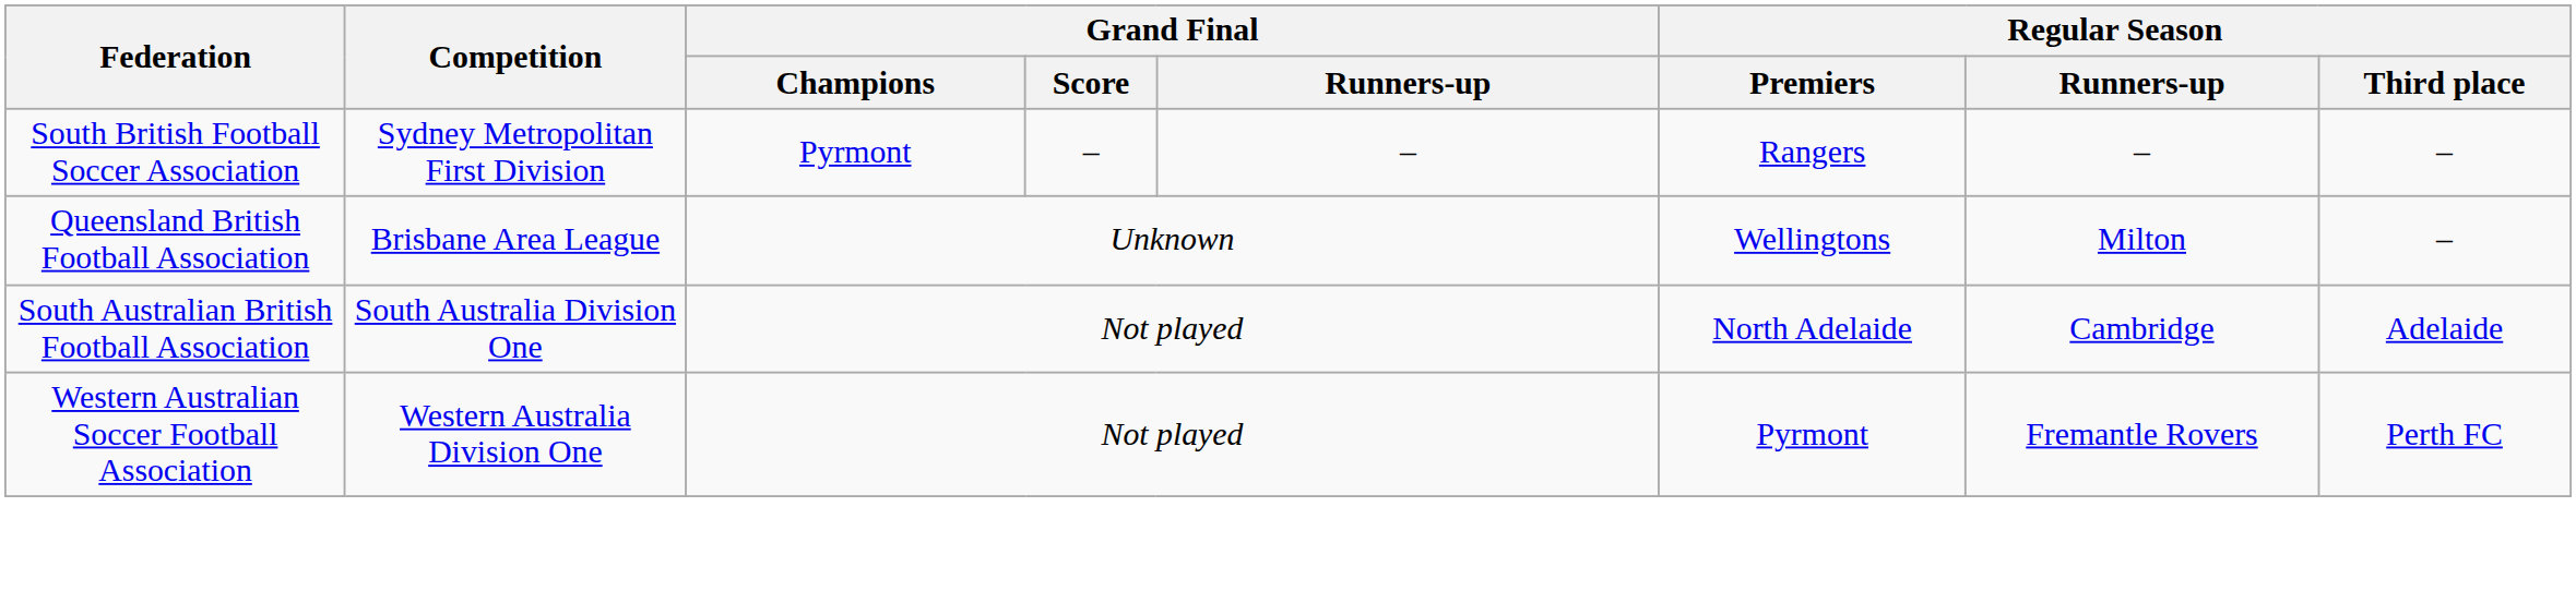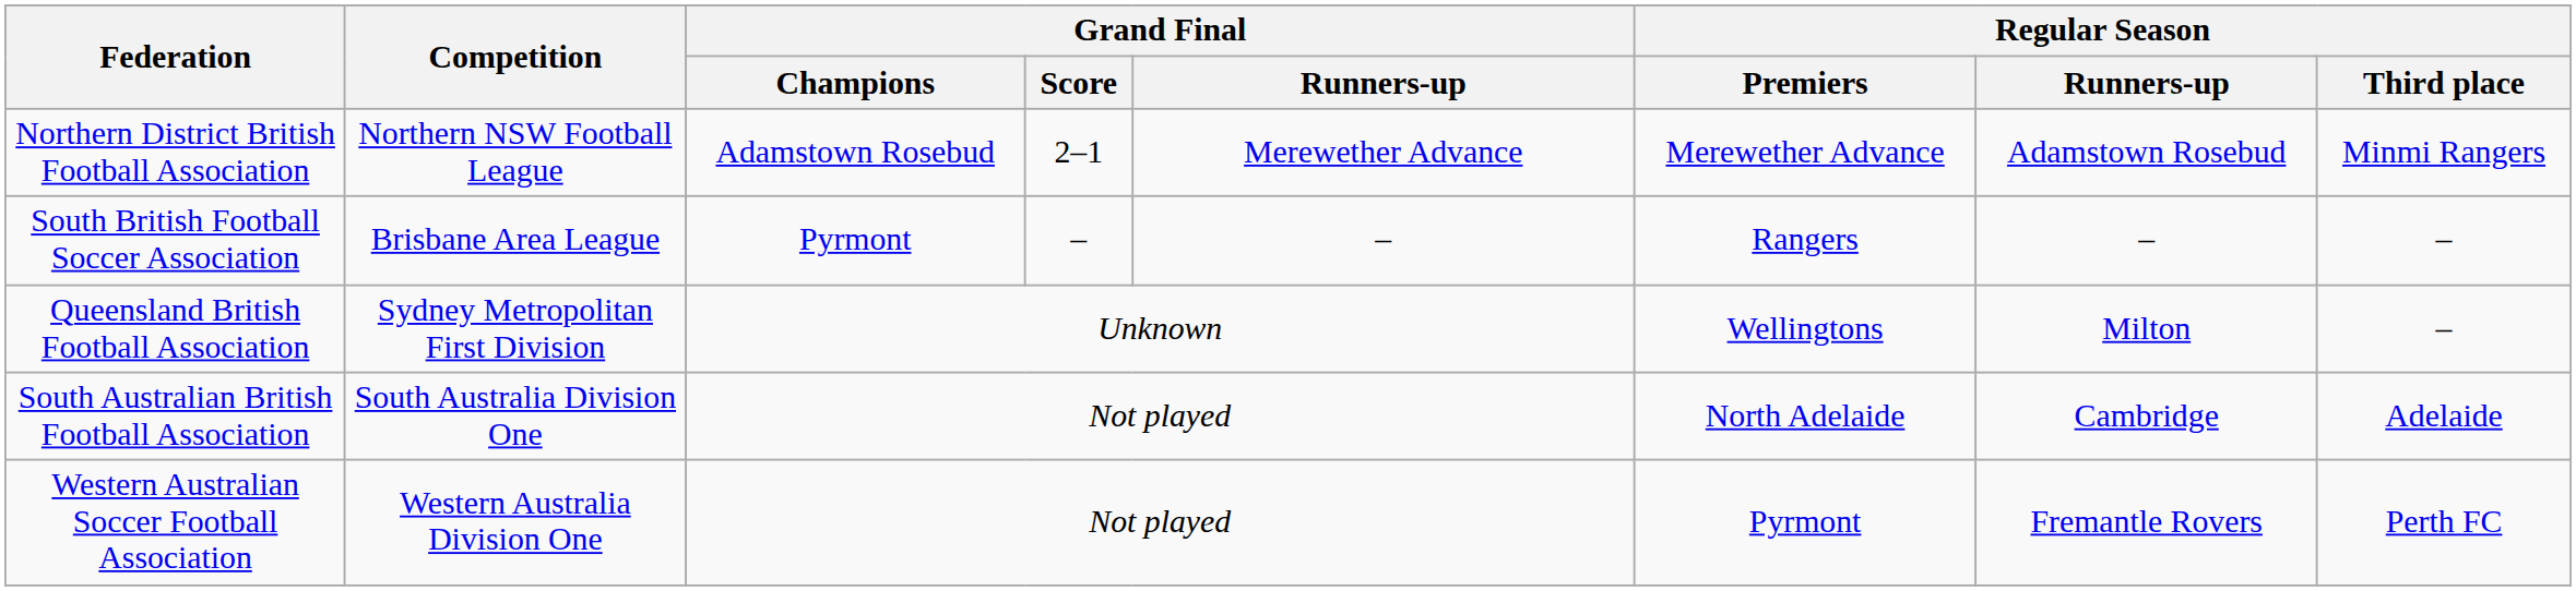+ row: Northern District British Football Association | Northern NSW Football League | Adamstown Rosebud | 2–1 | Merewether Advance | Merewether Advance | Adamstown Rosebud | Minmi Rangers
South British Football Soccer Association | Competition: Sydney Metropolitan First Division -> Brisbane Area League
Queensland British Football Association | Competition: Brisbane Area League -> Sydney Metropolitan First Division
